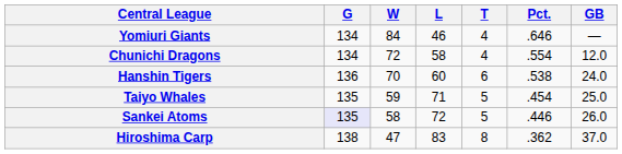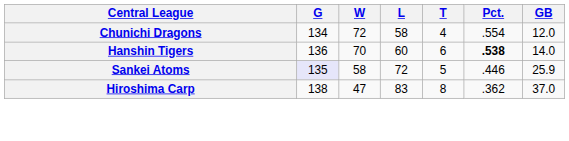- row: Yomiuri Giants | 134 | 84 | 46 | 4 | .646 | —
Hanshin Tigers | Pct.: normal -> bold
Hanshin Tigers | GB: 24.0 -> 14.0
- row: Taiyo Whales | 135 | 59 | 71 | 5 | .454 | 25.0
Sankei Atoms | GB: 26.0 -> 25.9
